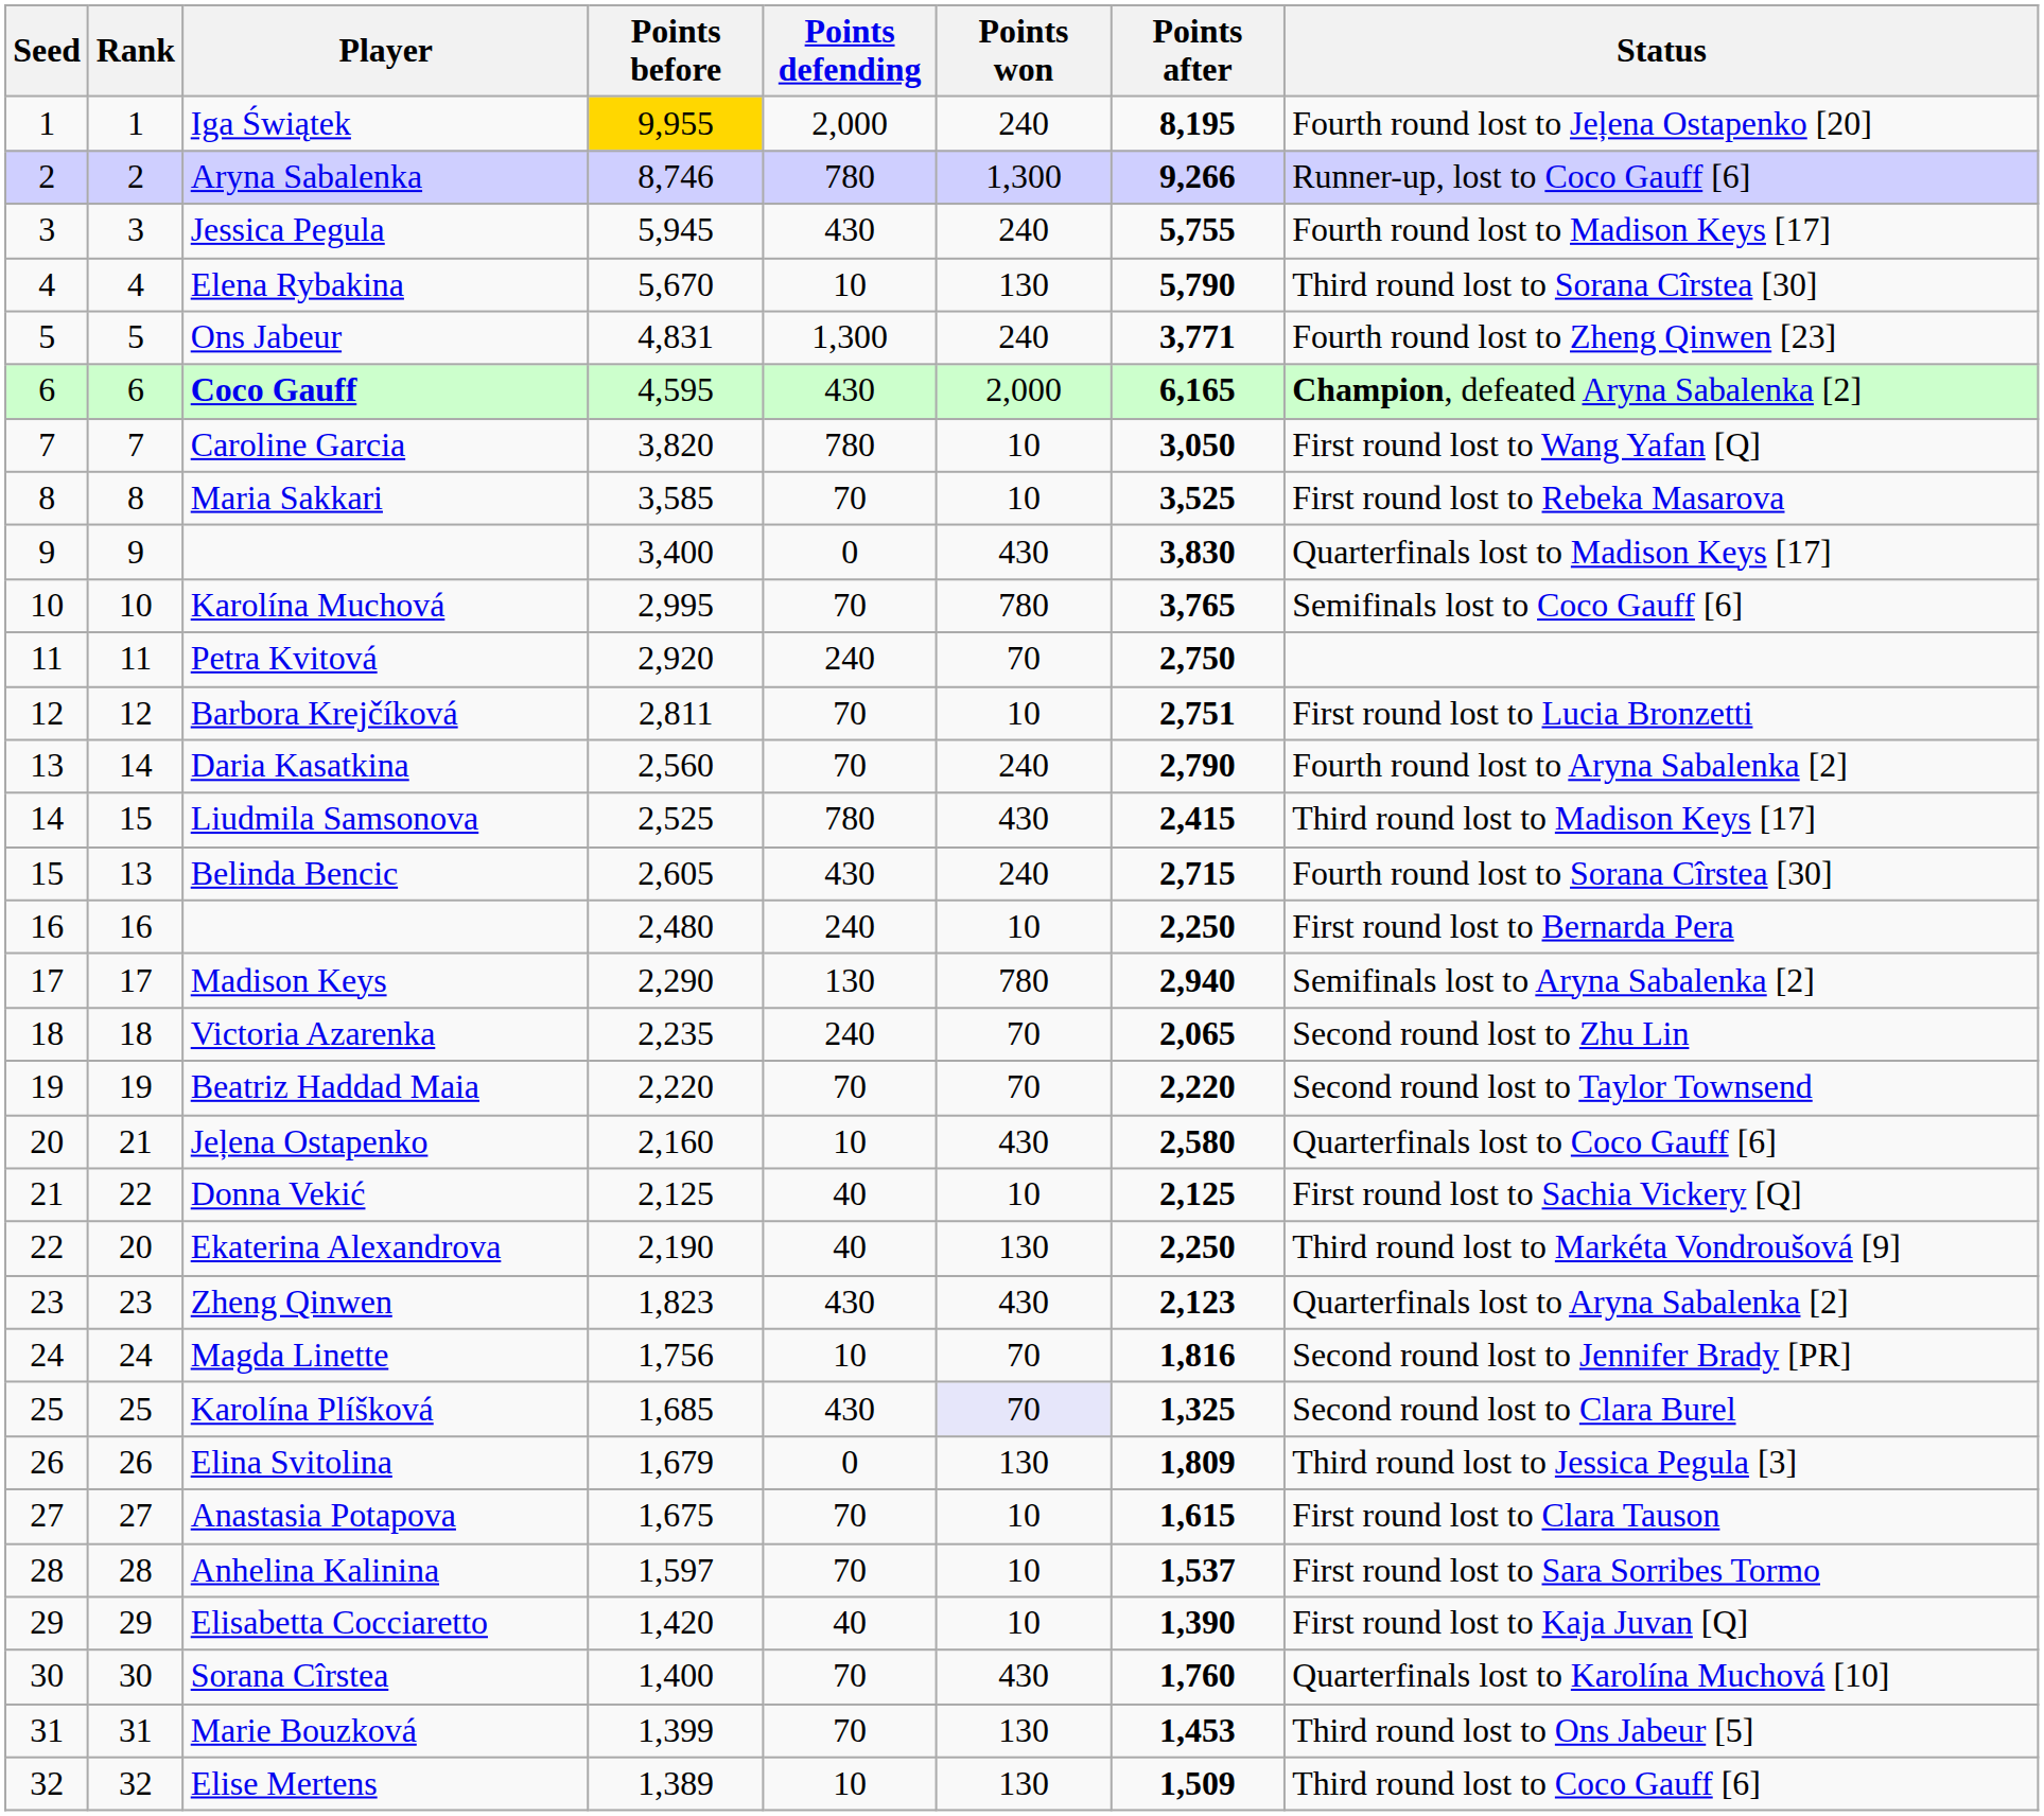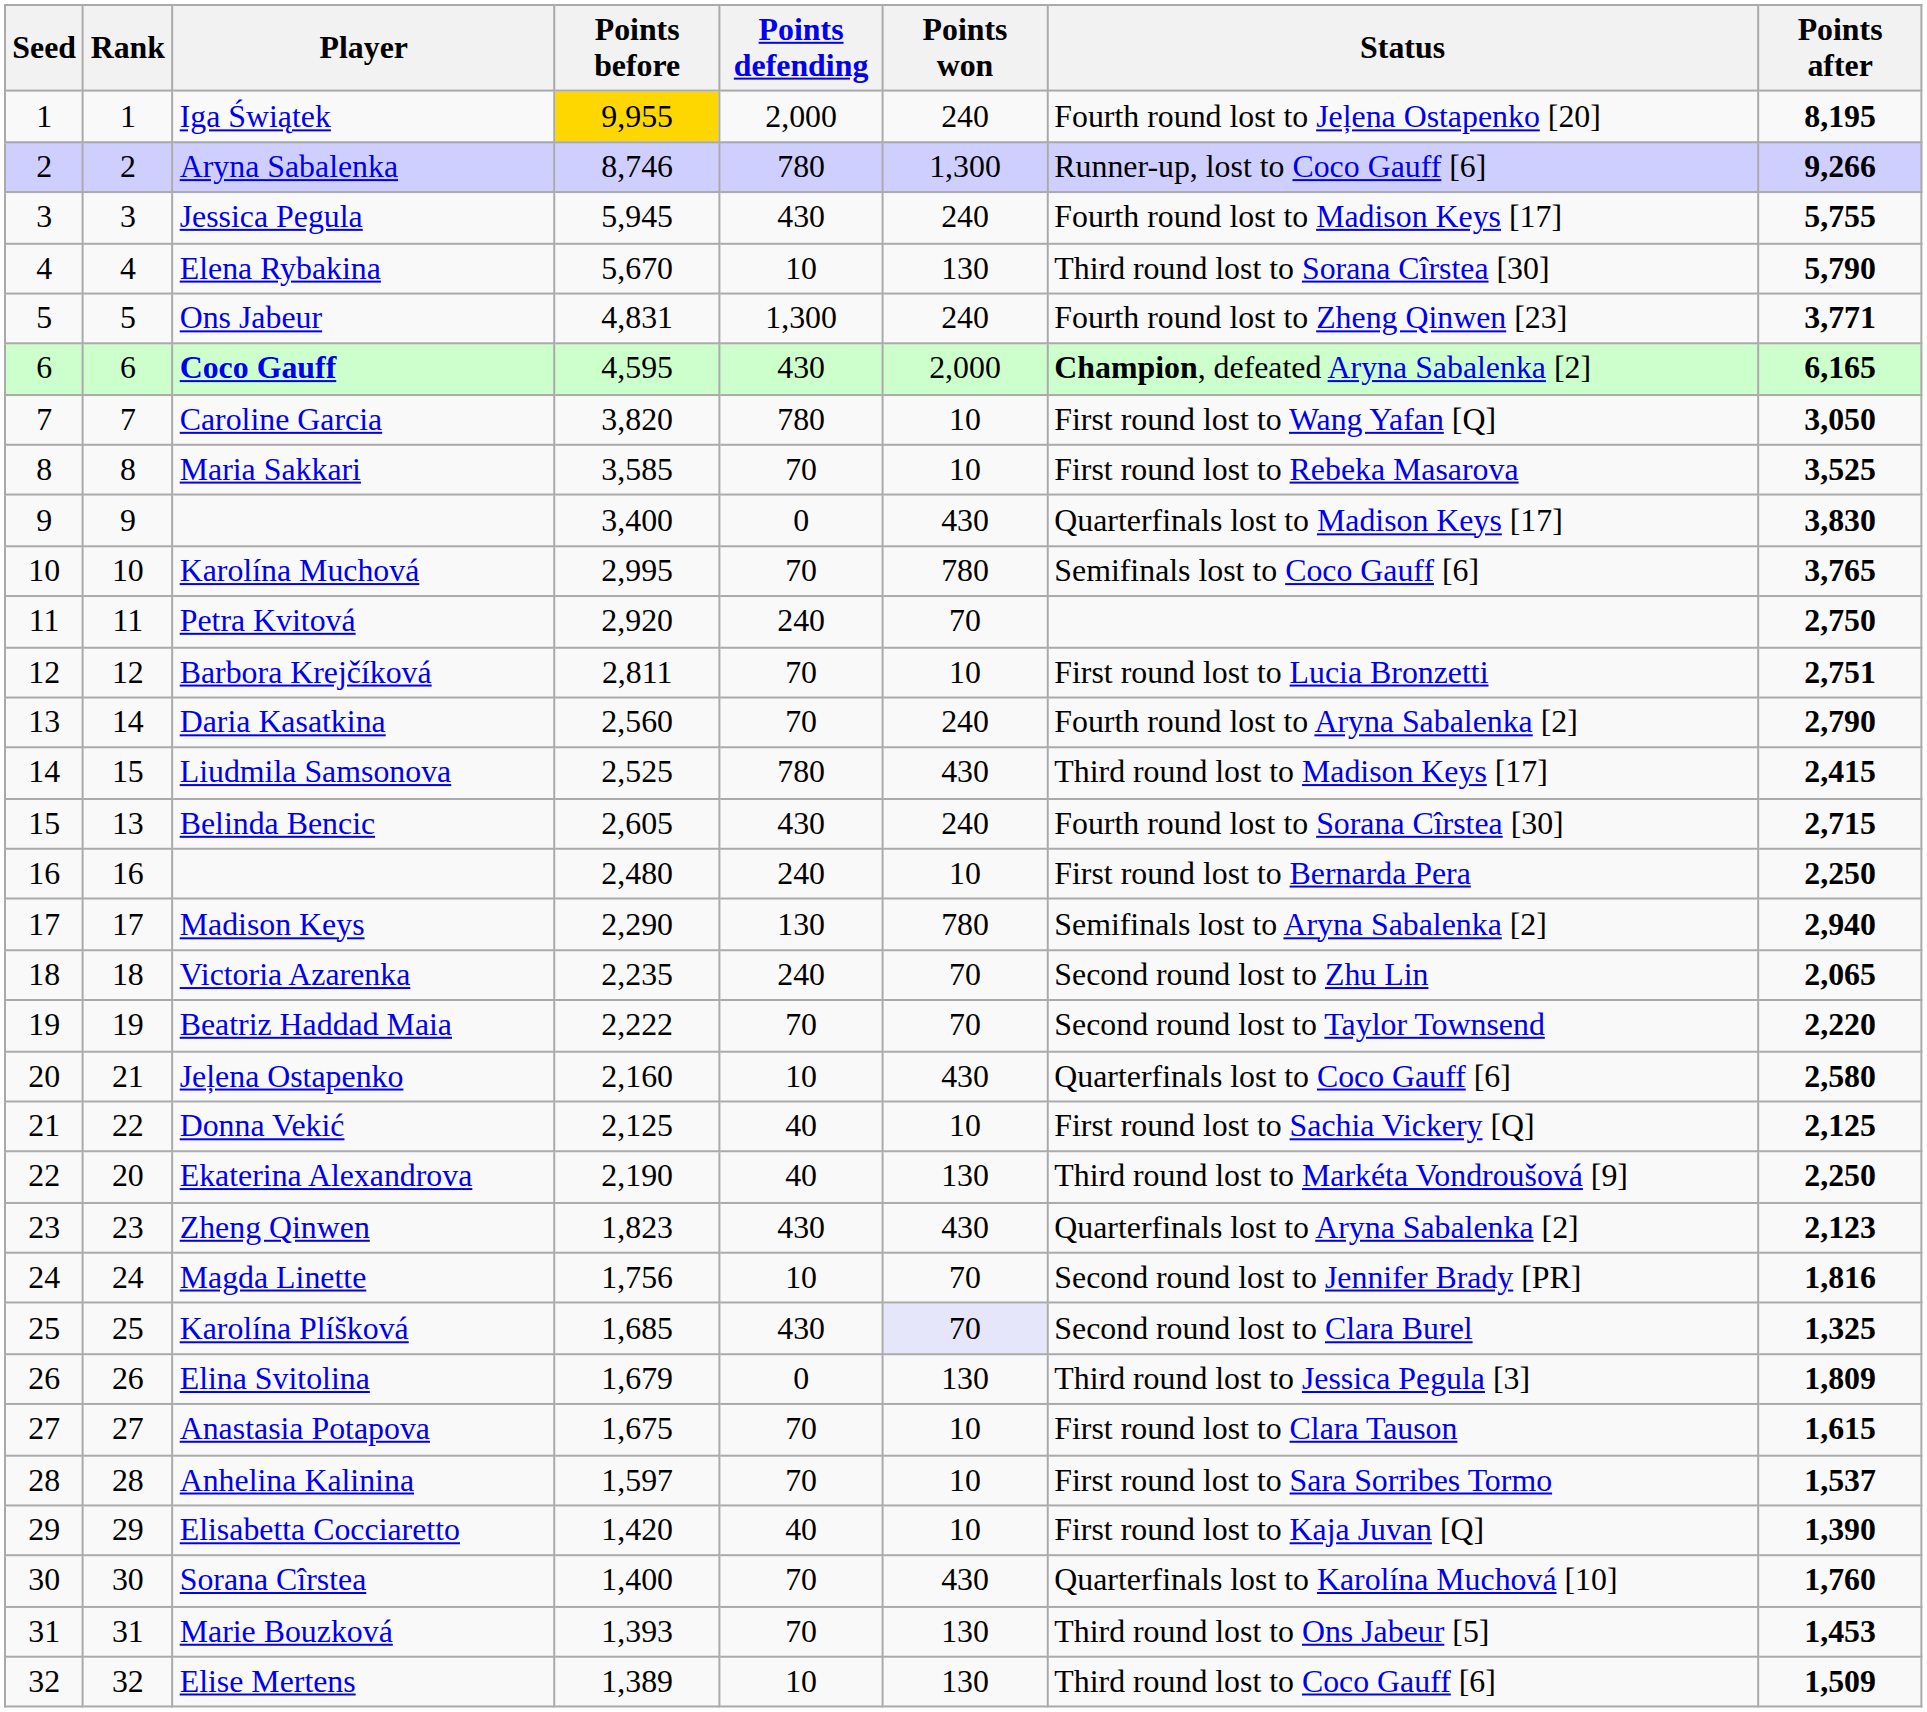columns swapped: Points after <-> Status
Beatriz Haddad Maia | Points before: 2,220 -> 2,222
Marie Bouzková | Points before: 1,399 -> 1,393
